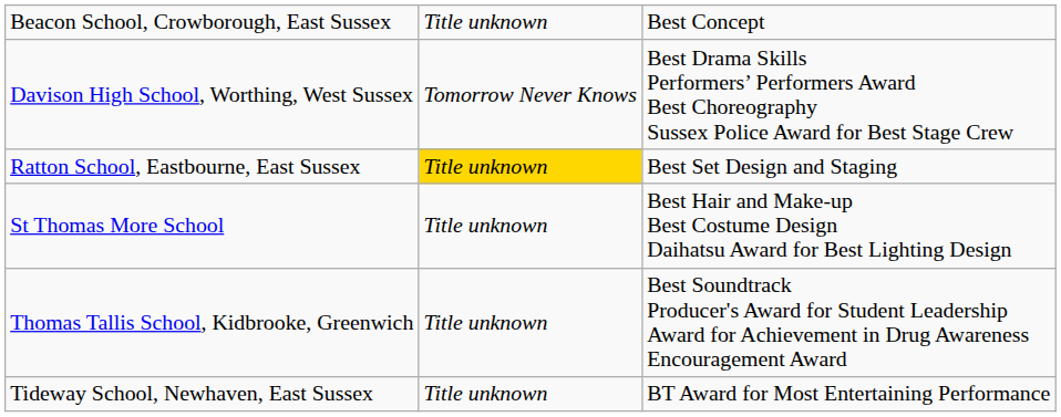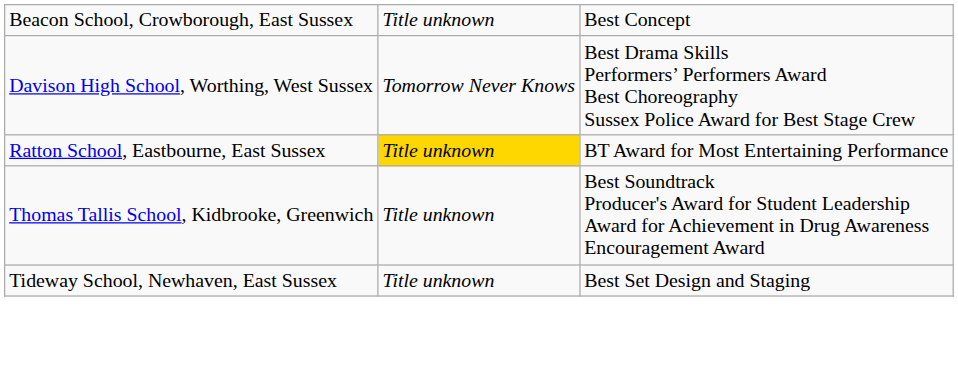Ratton School, Eastbourne, East Sussex | column 3: Best Set Design and Staging -> BT Award for Most Entertaining Performance
- row: St Thomas More School | Title unknown | Best Hair and Make-up Best Costume Design Daihatsu Award for Best Lighting Design
Tideway School, Newhaven, East Sussex | column 3: BT Award for Most Entertaining Performance -> Best Set Design and Staging
